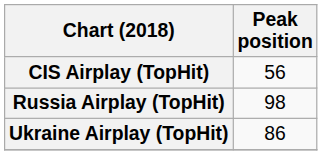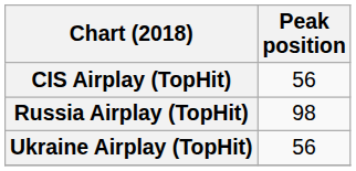Ukraine Airplay (TopHit) | Peak position: 86 -> 56
